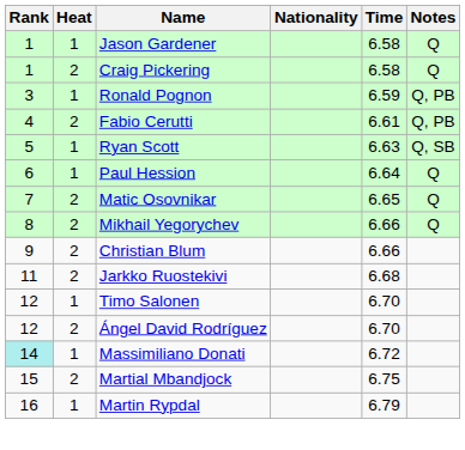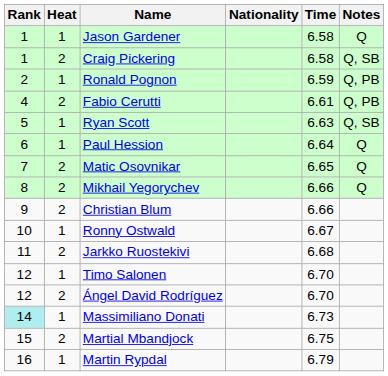Craig Pickering | Notes: Q -> Q, SB
Ronald Pognon | Rank: 3 -> 2
+ row: 10 | 1 | Ronny Ostwald | 6.67
Massimiliano Donati | Time: 6.72 -> 6.73
